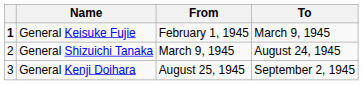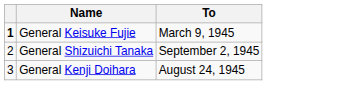- column: From | February 1, 1945 | March 9, 1945 | August 25, 1945
General Shizuichi Tanaka | To: August 24, 1945 -> September 2, 1945
General Kenji Doihara | To: September 2, 1945 -> August 24, 1945
